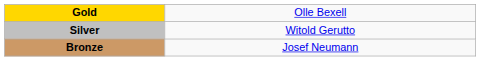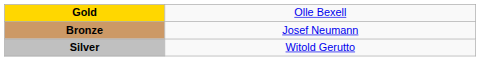rows swapped: Silver <-> Bronze
